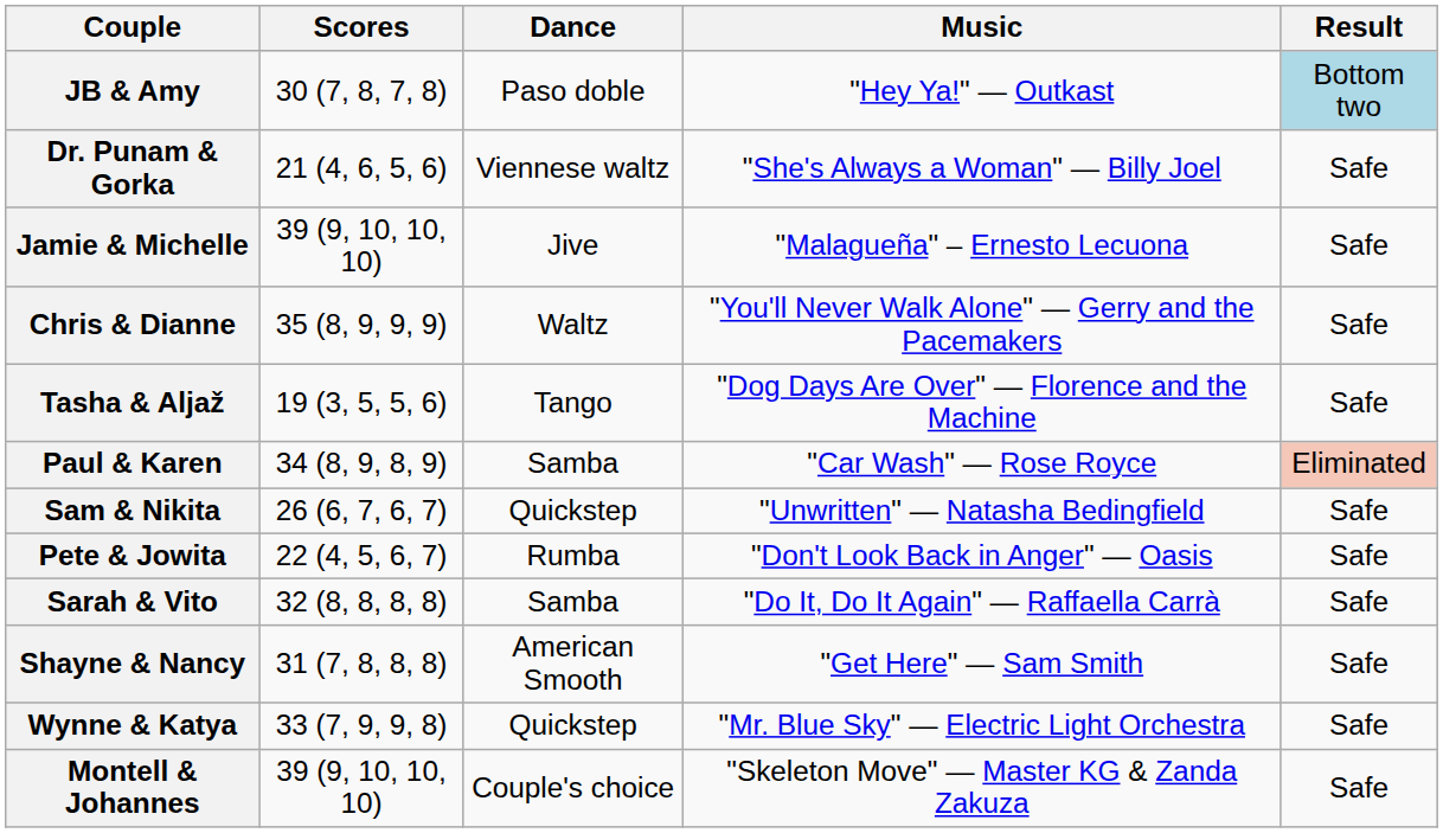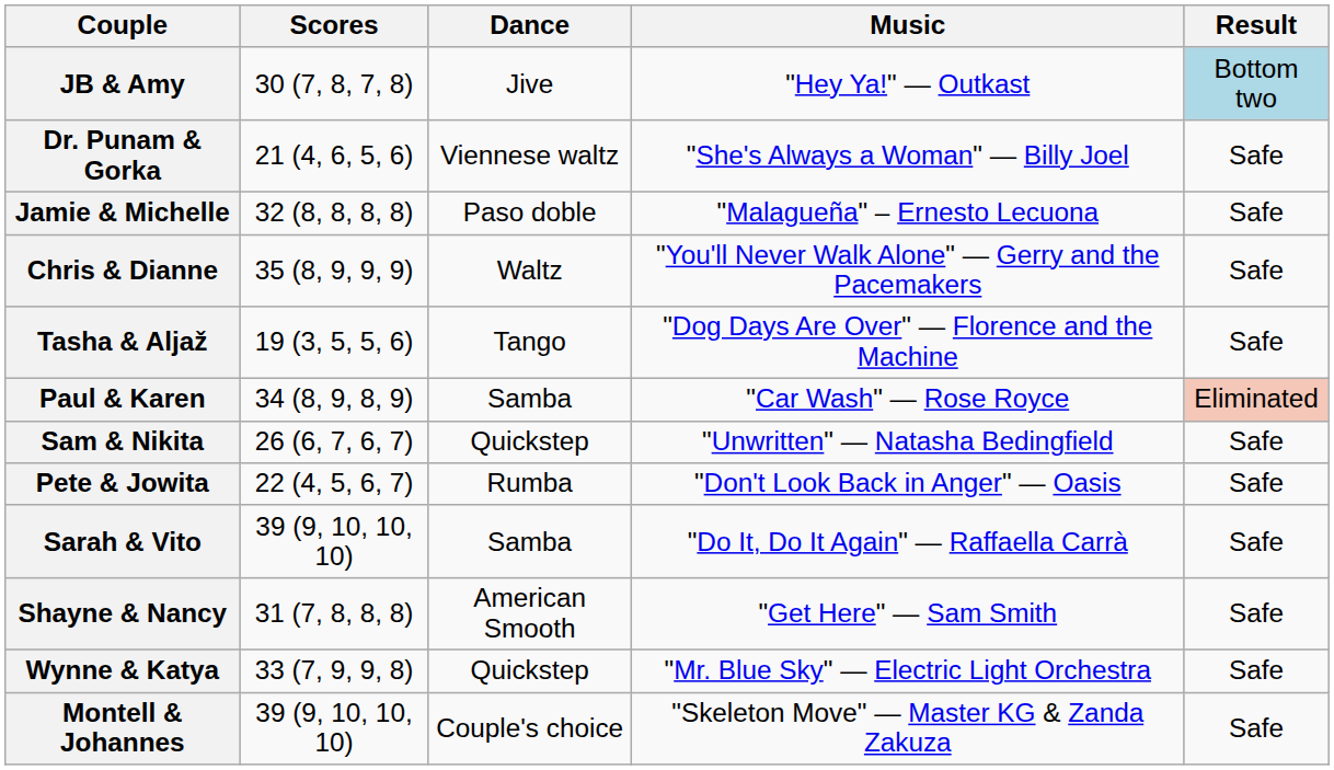JB & Amy | Dance: Paso doble -> Jive
Jamie & Michelle | Scores: 39 (9, 10, 10, 10) -> 32 (8, 8, 8, 8)
Jamie & Michelle | Dance: Jive -> Paso doble
Sarah & Vito | Scores: 32 (8, 8, 8, 8) -> 39 (9, 10, 10, 10)
